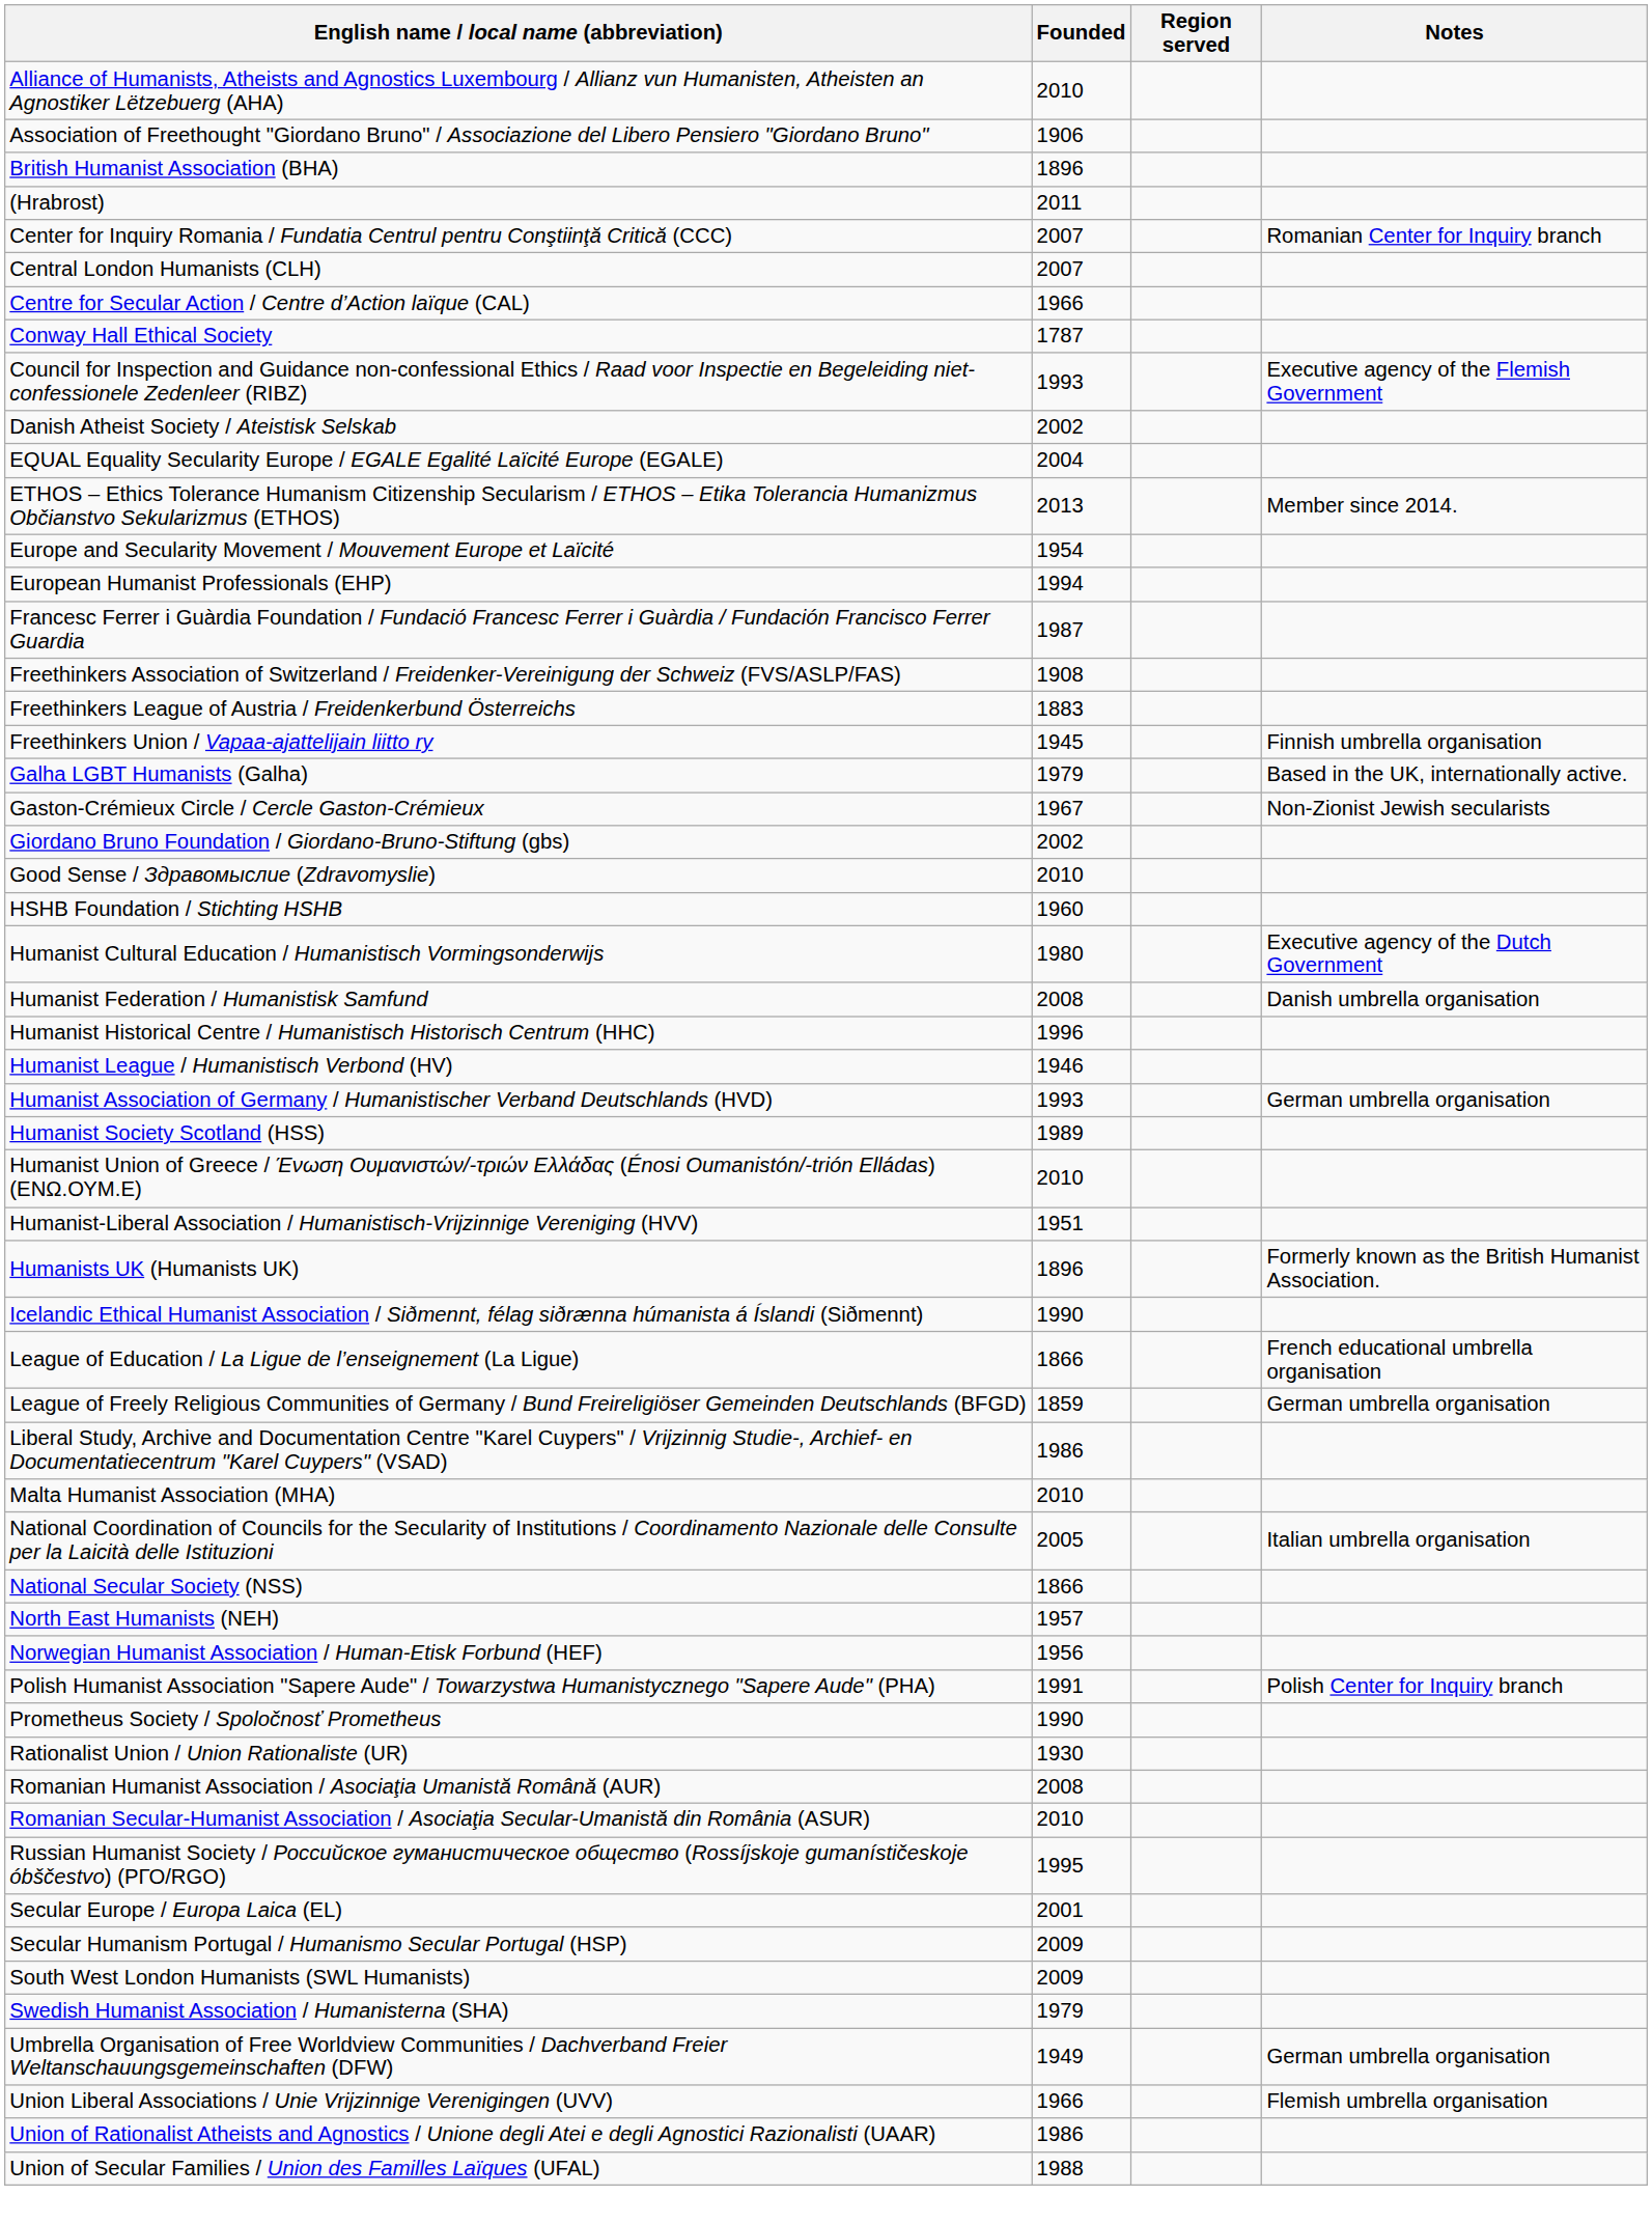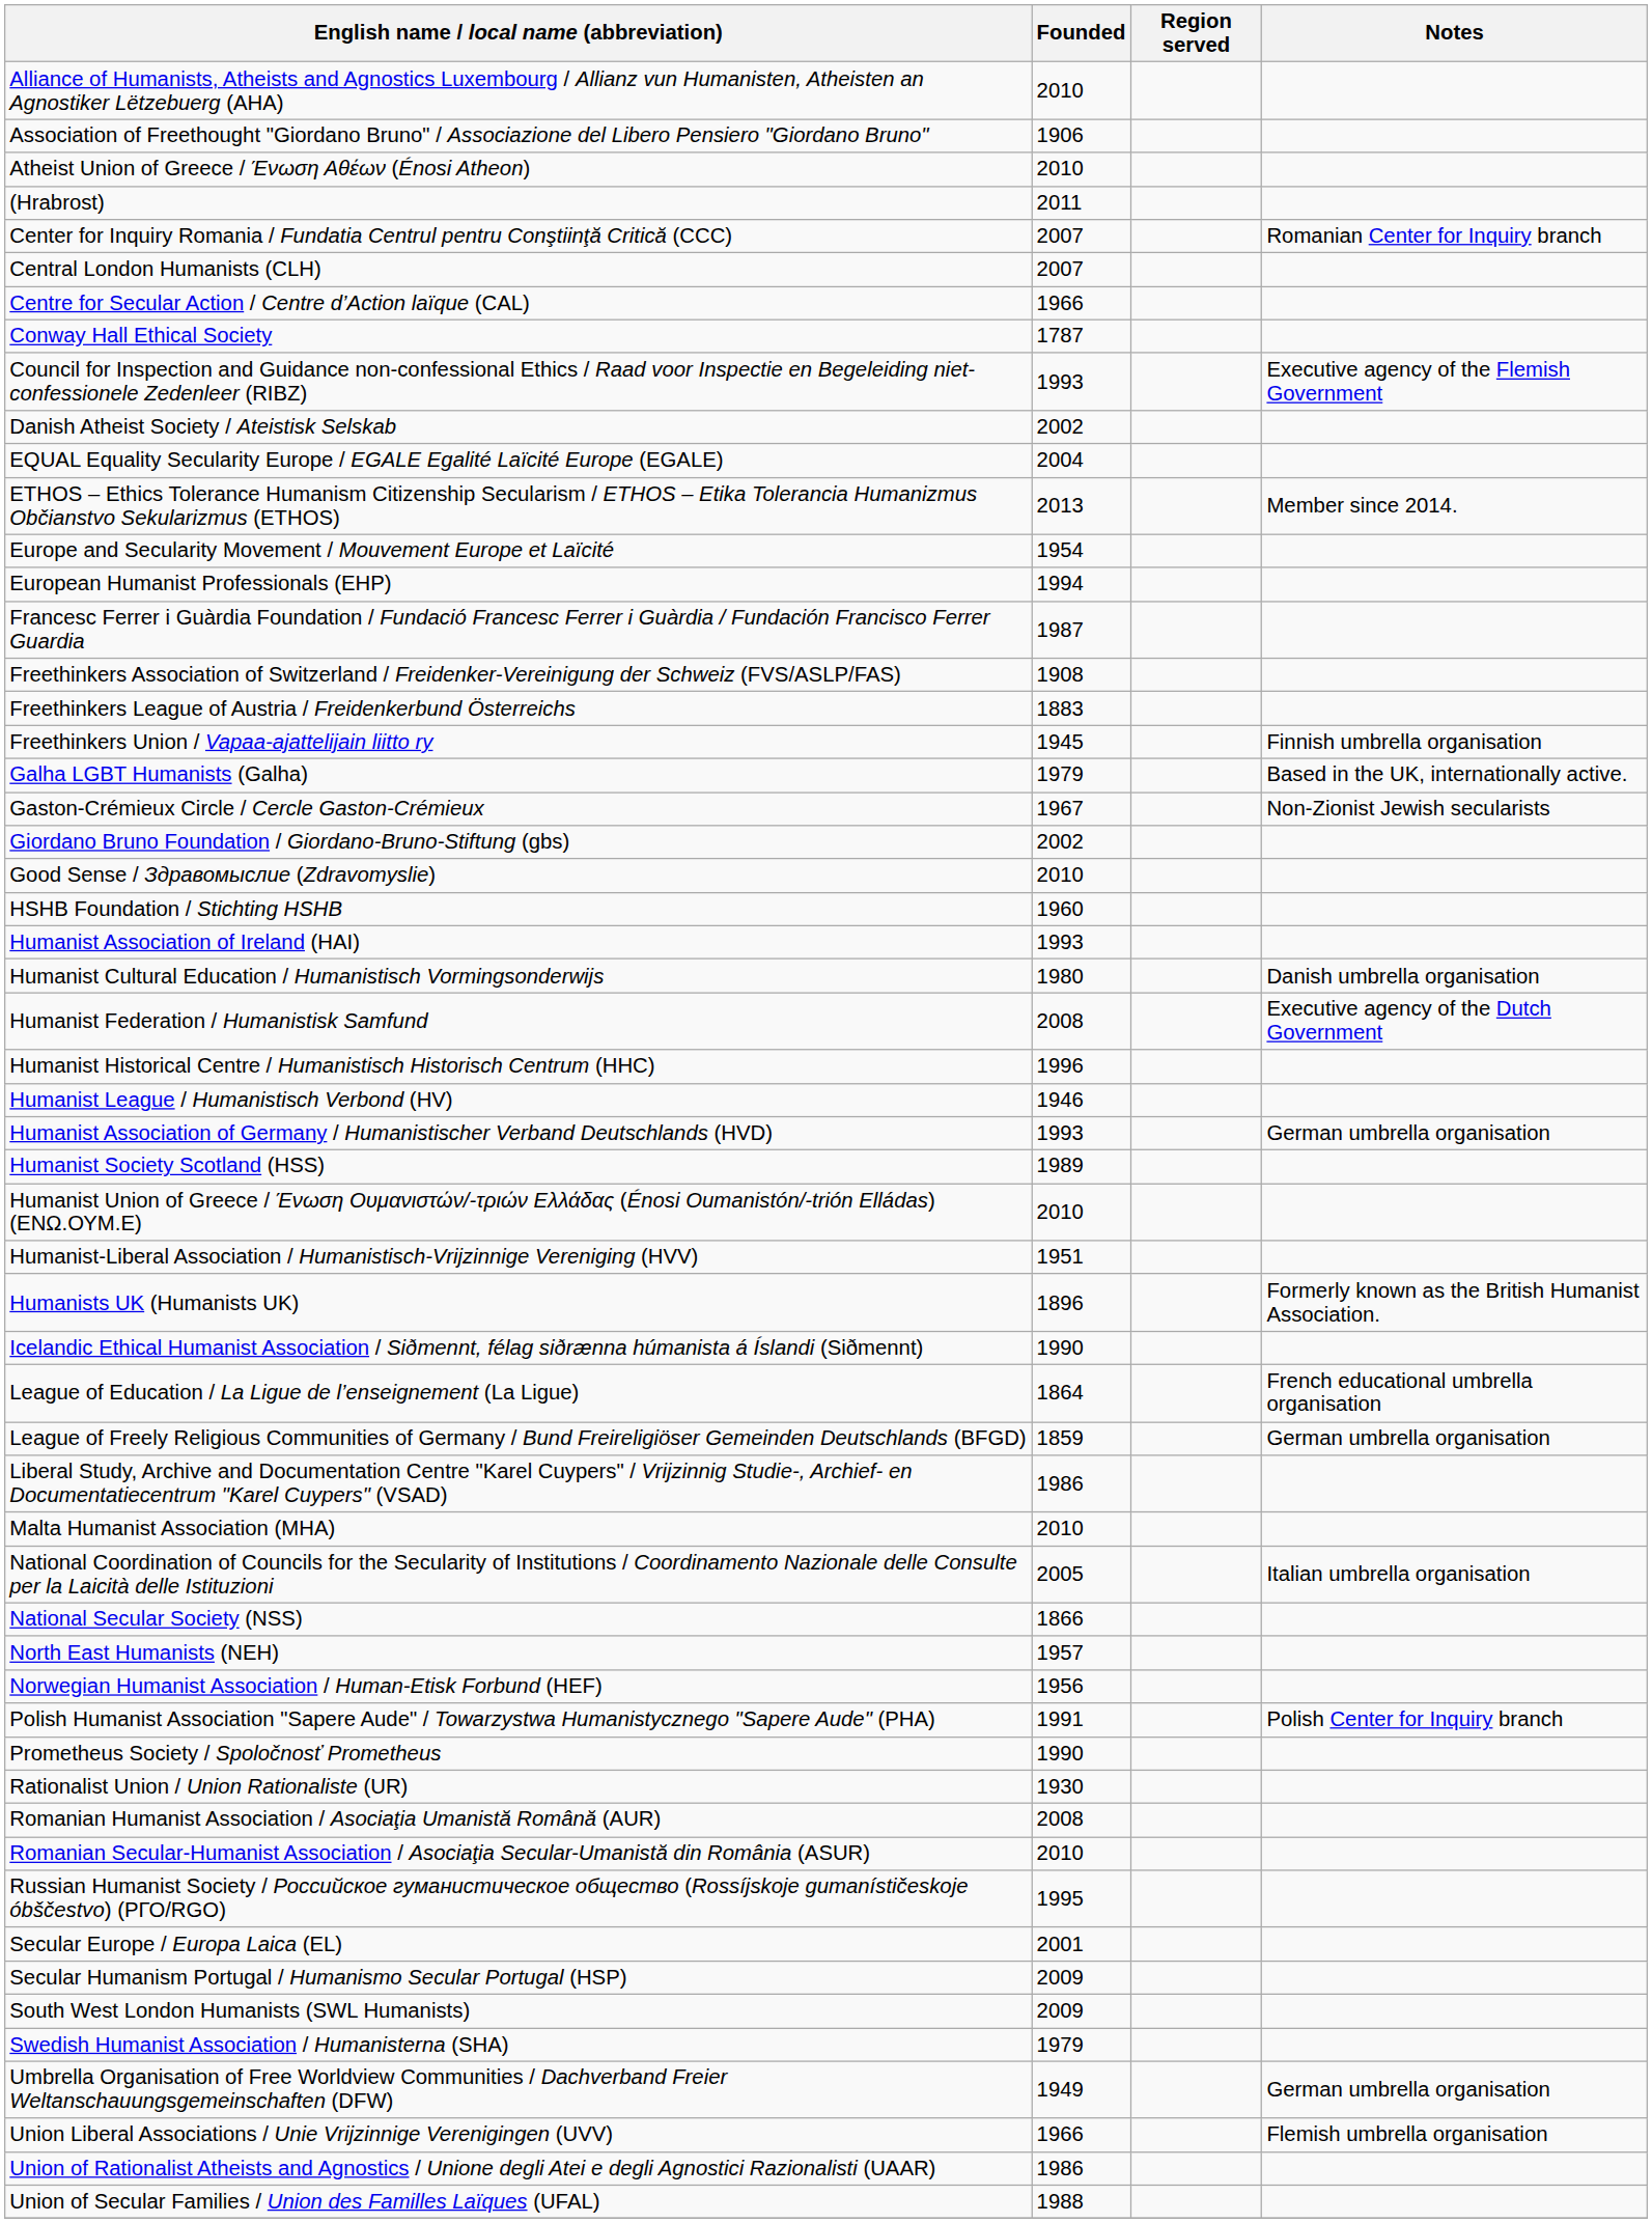+ row: Atheist Union of Greece / Ένωση Αθέων (Énosi Atheon) | 2010
- row: British Humanist Association (BHA) | 1896
+ row: Humanist Association of Ireland (HAI) | 1993
Humanist Cultural Education / Humanistisch Vormingsonderwijs | Notes: Executive agency of the Dutch Government -> Danish umbrella organisation
Humanist Federation / Humanistisk Samfund | Notes: Danish umbrella organisation -> Executive agency of the Dutch Government
League of Education / La Ligue de l’enseignement (La Ligue) | Founded: 1866 -> 1864
